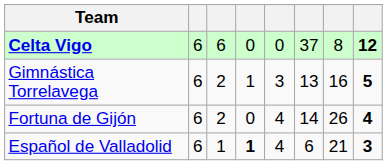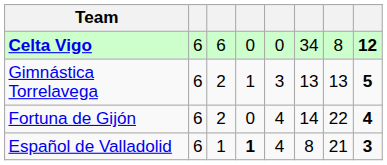Celta Vigo | column 6: 37 -> 34
Gimnástica Torrelavega | column 7: 16 -> 13
Fortuna de Gijón | column 7: 26 -> 22
Español de Valladolid | column 6: 6 -> 8
